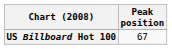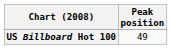US Billboard Hot 100 | Peak position: 67 -> 49
